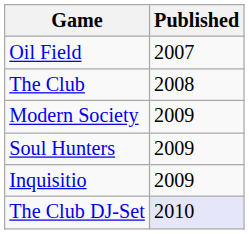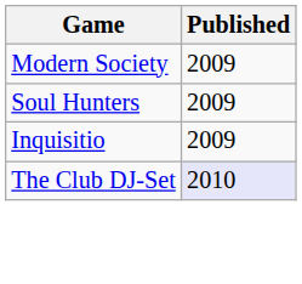- row: Oil Field | 2007
- row: The Club | 2008
